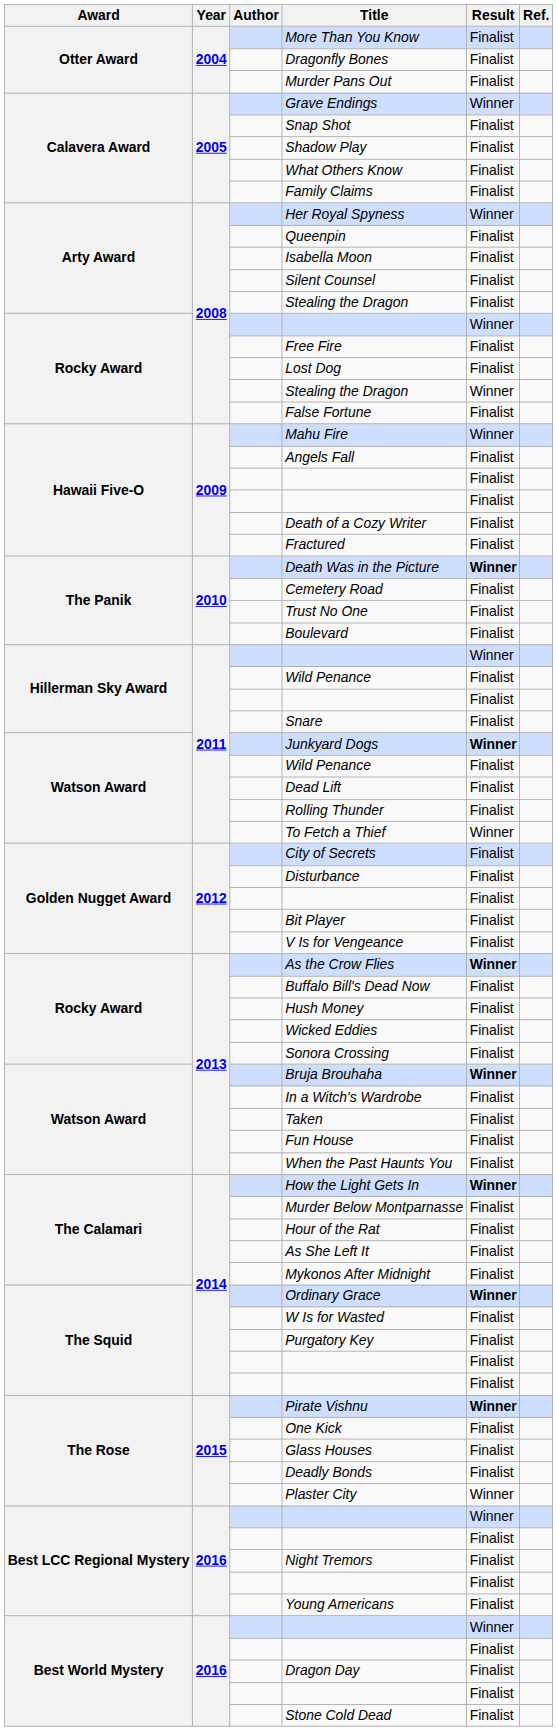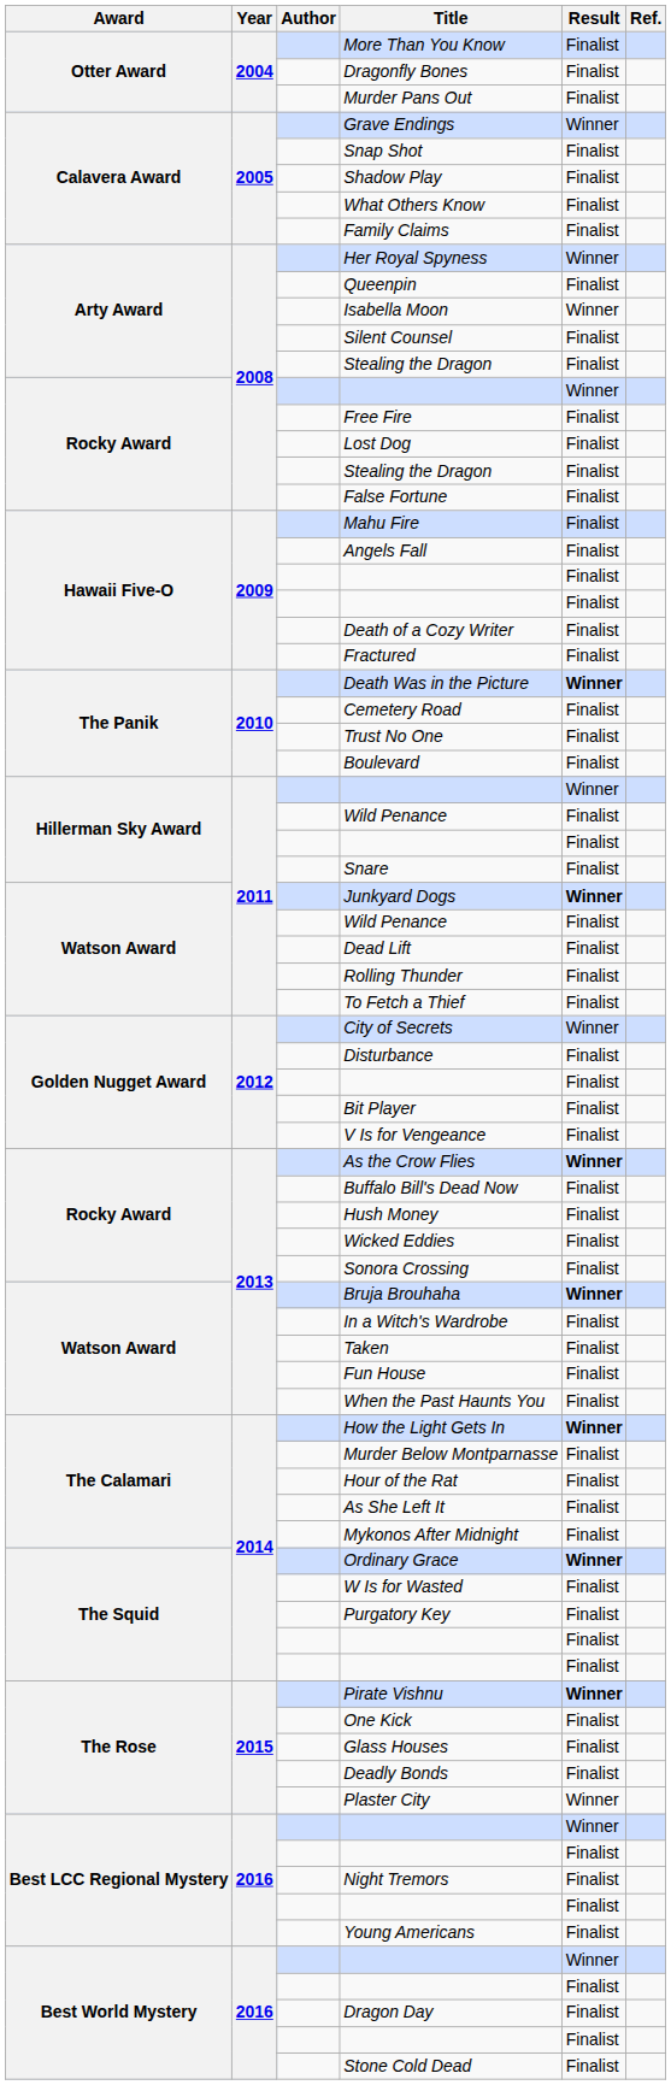Isabella Moon | Result: Finalist -> Winner
Rocky Award / Stealing the Dragon | Result: Winner -> Finalist
Mahu Fire | Result: Winner -> Finalist
To Fetch a Thief | Result: Winner -> Finalist
City of Secrets | Result: Finalist -> Winner
